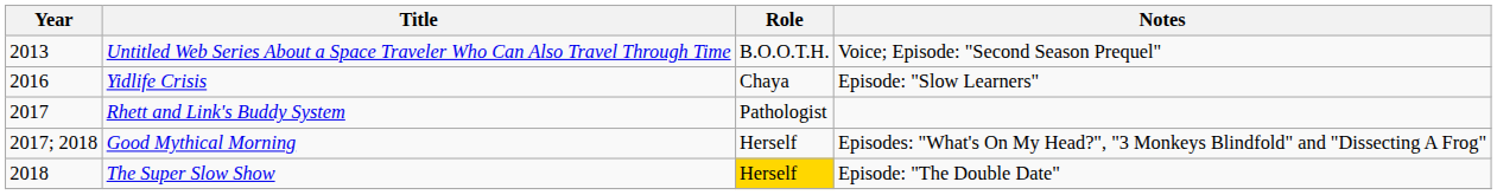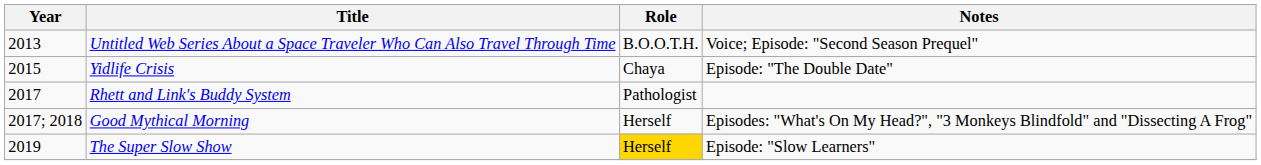Yidlife Crisis | Year: 2016 -> 2015
Yidlife Crisis | Notes: Episode: "Slow Learners" -> Episode: "The Double Date"
The Super Slow Show | Year: 2018 -> 2019
The Super Slow Show | Notes: Episode: "The Double Date" -> Episode: "Slow Learners"
